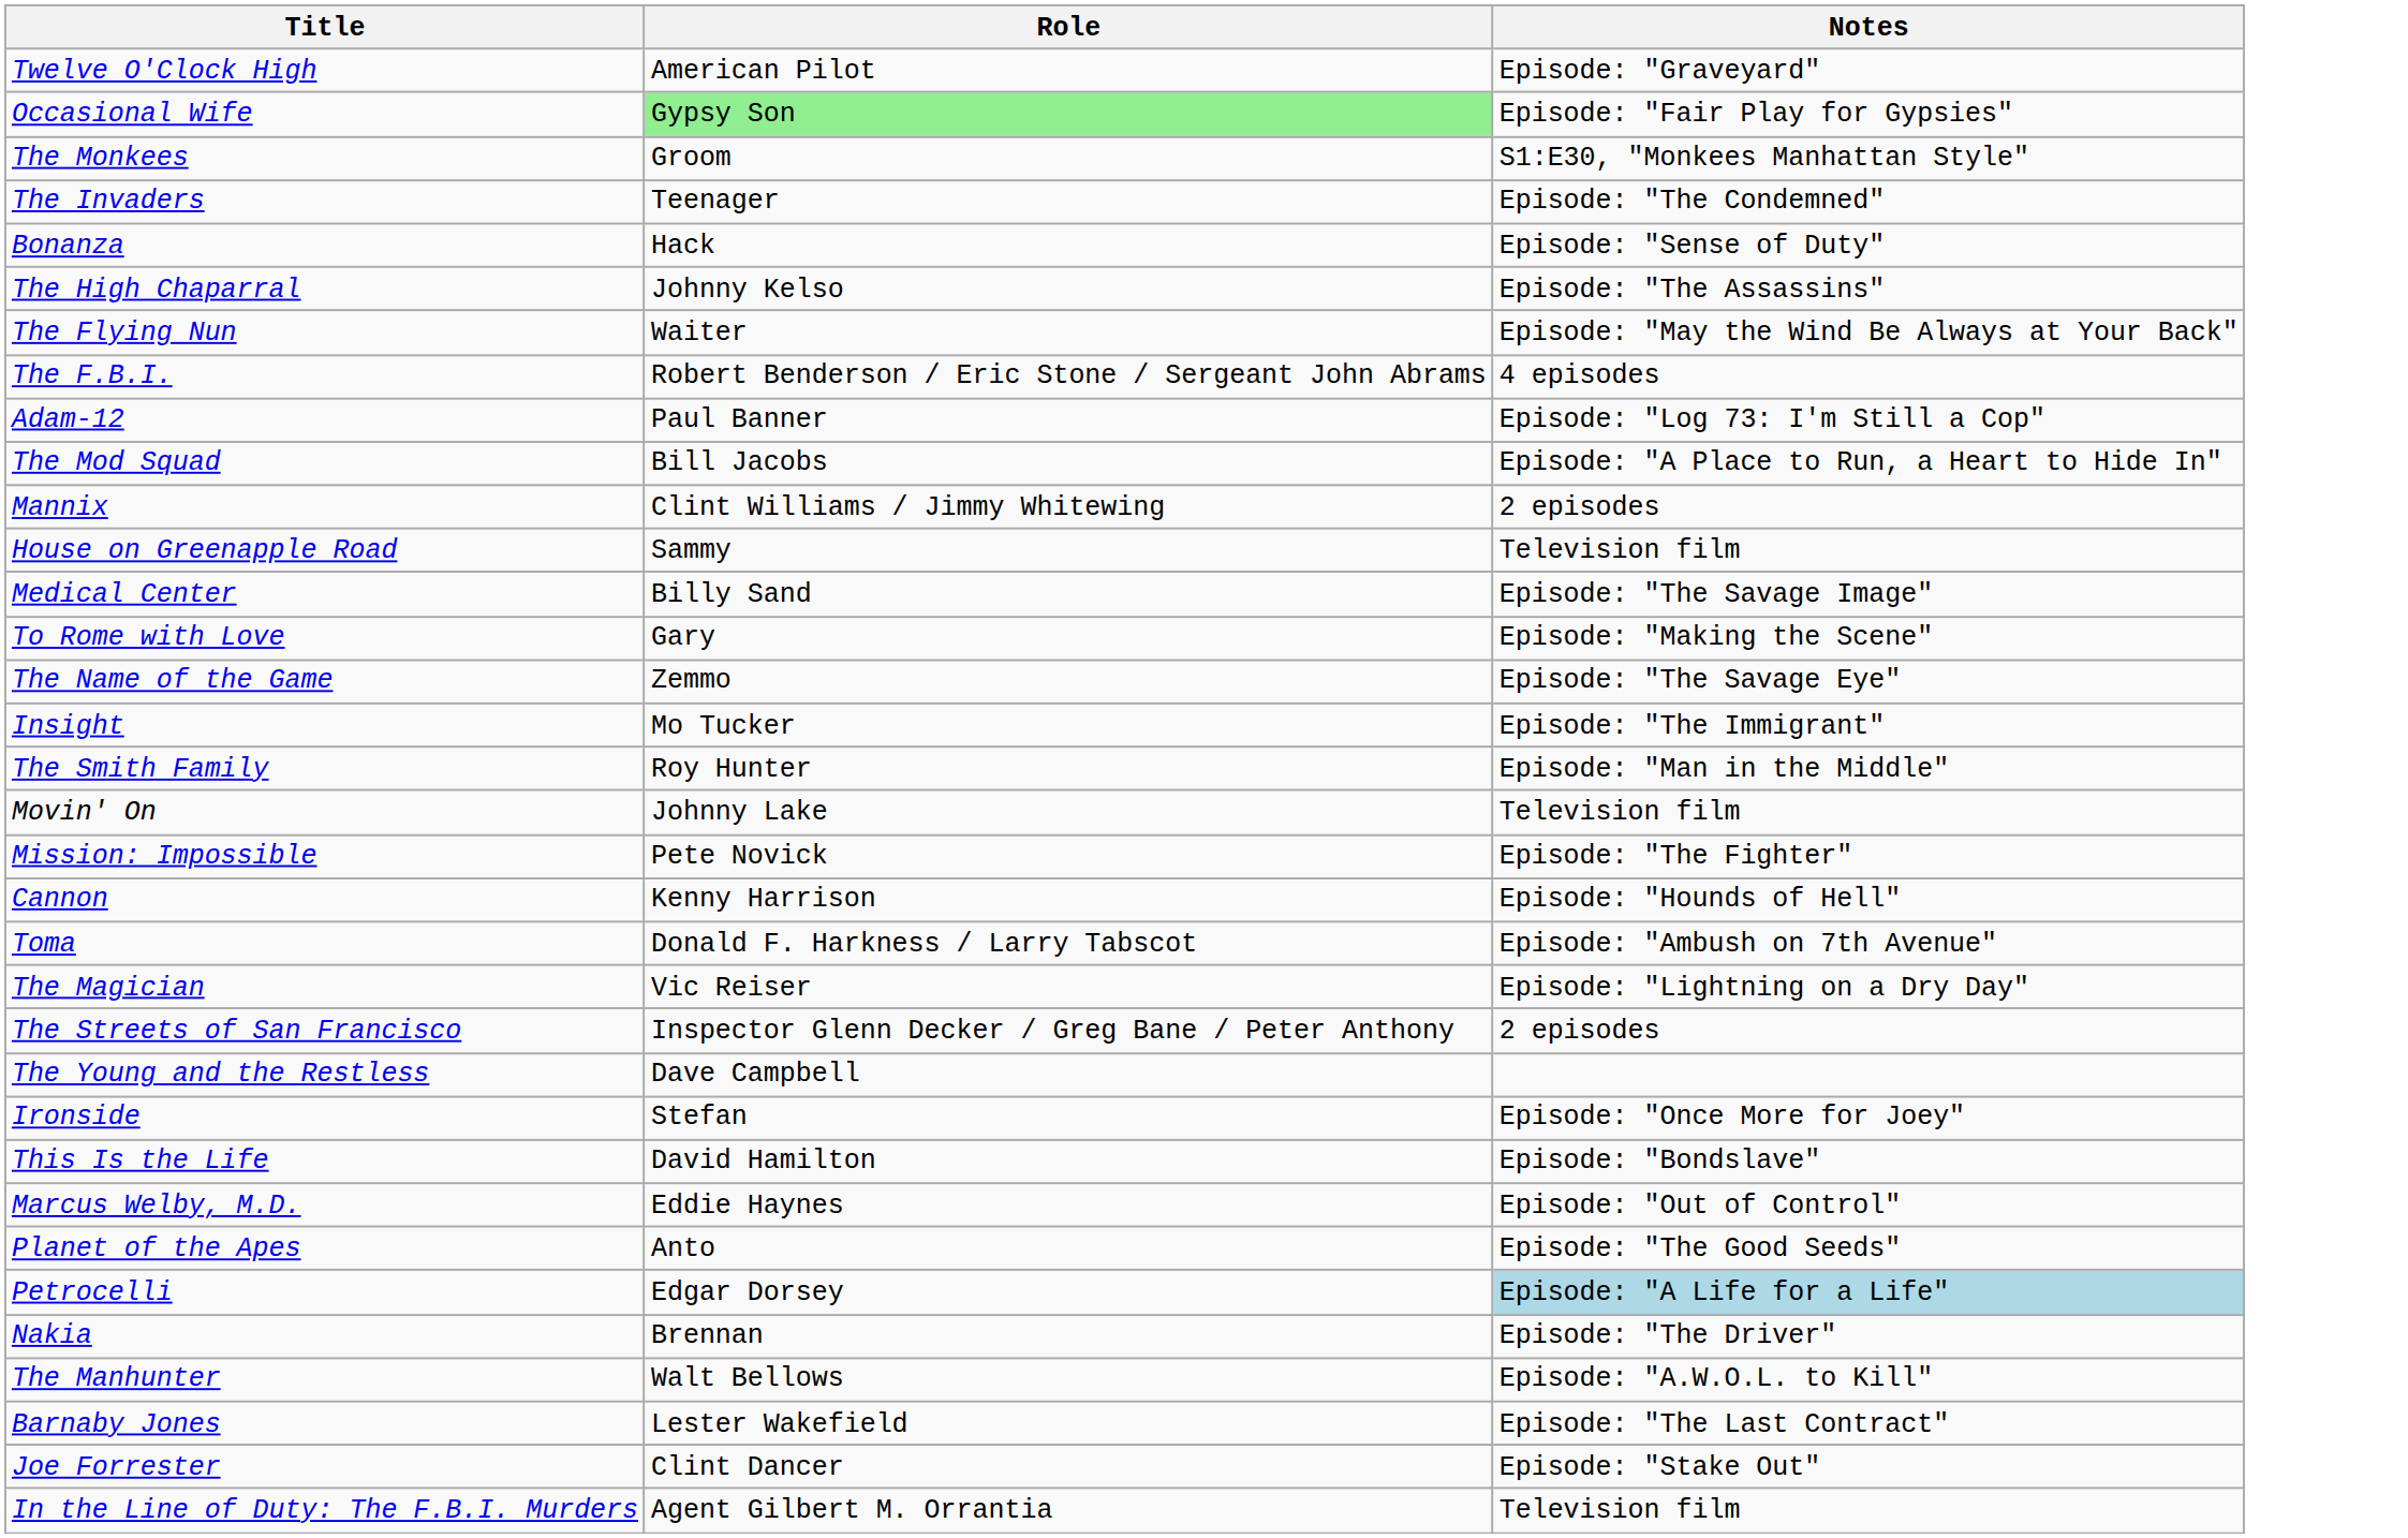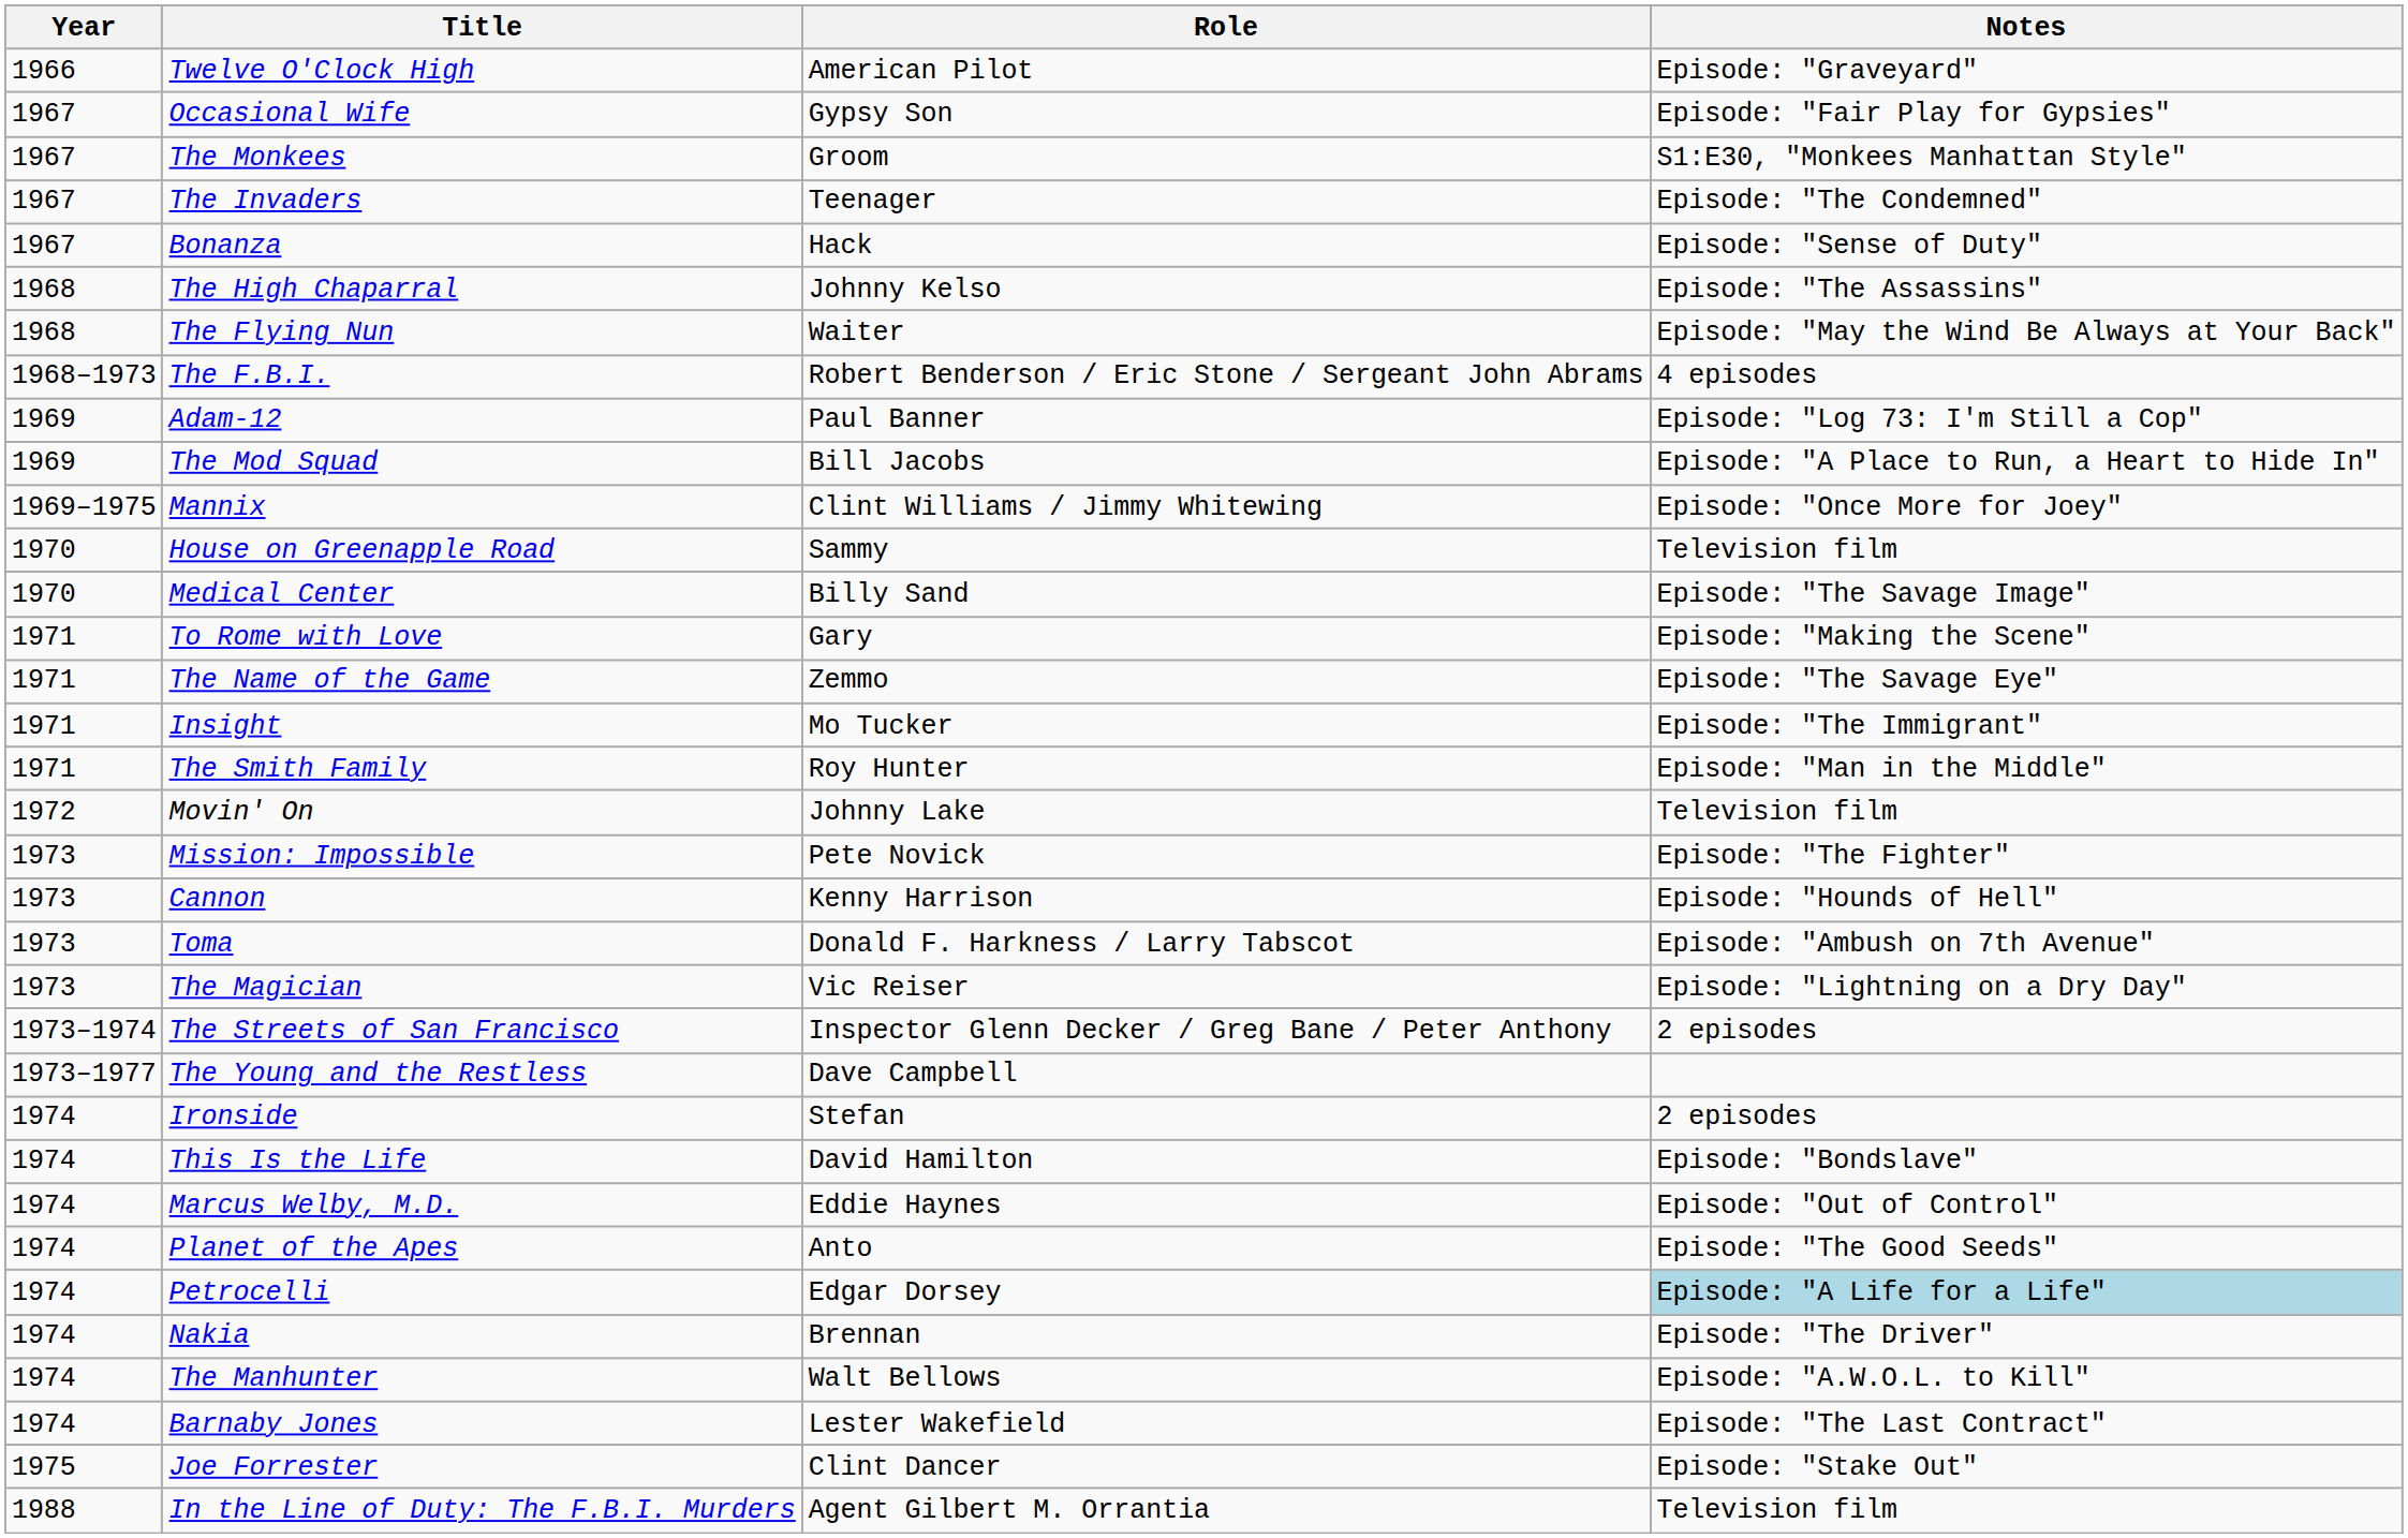+ column: Year | 1966 | 1967 | 1967 | 1967 | 1967 | 1968 | 1968 | 1968–1973 | 1969 | 1969 | 1969–1975 | 1970 | 1970 | 1971 | 1971 | 1971 | 1971 | 1972 | 1973 | 1973 | 1973 | 1973 | 1973–1974 | 1973–1977 | 1974 | 1974 | 1974 | 1974 | 1974 | 1974 | 1974 | 1974 | 1975 | 1988
Occasional Wife | Role: lightgreen background -> no background
Mannix | Notes: 2 episodes -> Episode: "Once More for Joey"
Ironside | Notes: Episode: "Once More for Joey" -> 2 episodes
